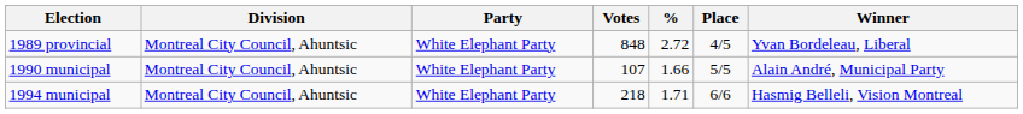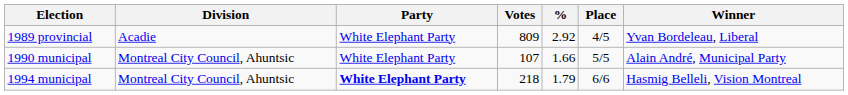1989 provincial | Division: Montreal City Council, Ahuntsic -> Acadie
1989 provincial | Votes: 848 -> 809
1989 provincial | %: 2.72 -> 2.92
1994 municipal | Party: normal -> bold
1994 municipal | %: 1.71 -> 1.79
